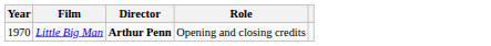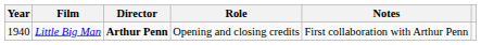+ column: Notes | First collaboration with Arthur Penn
Little Big Man | Year: 1970 -> 1940
